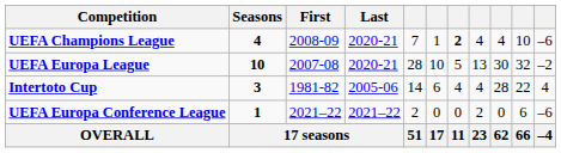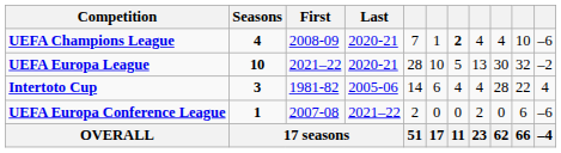UEFA Europa League | First: 2007-08 -> 2021–22
UEFA Europa Conference League | First: 2021–22 -> 2007-08
